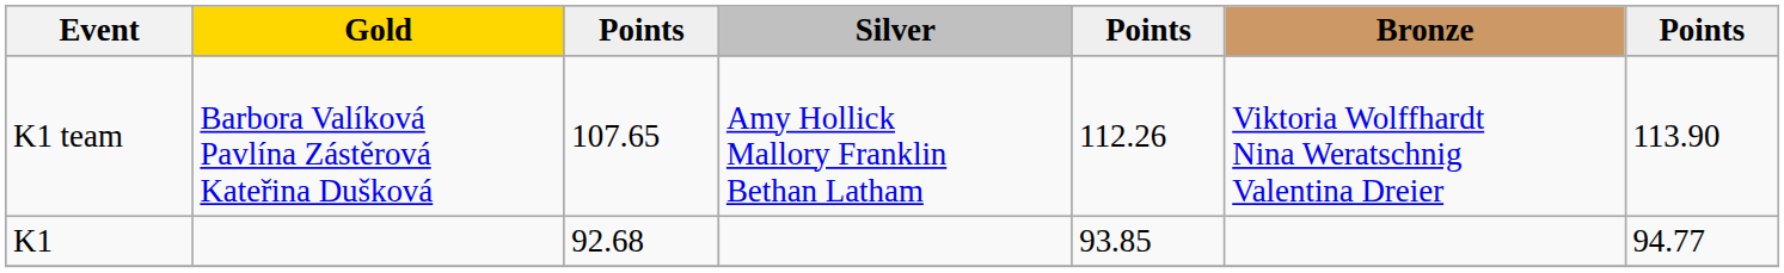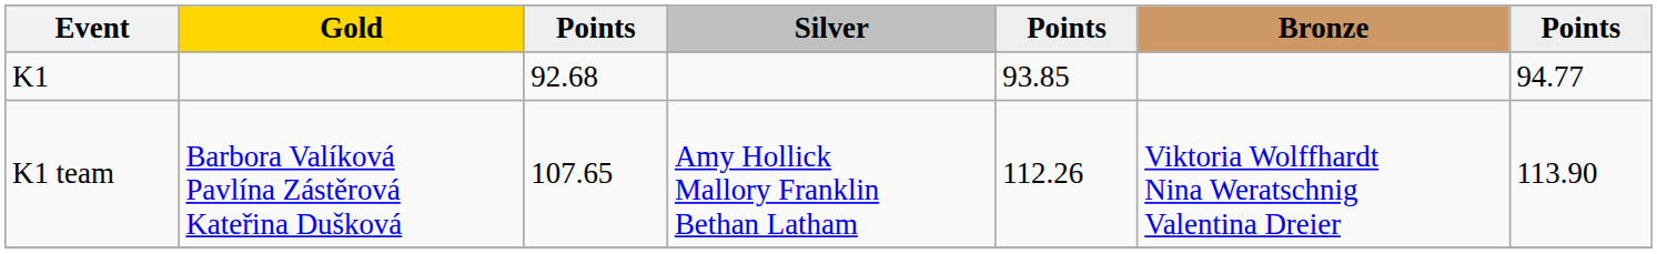rows swapped: K1 <-> K1 team
